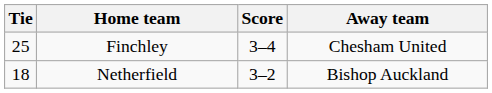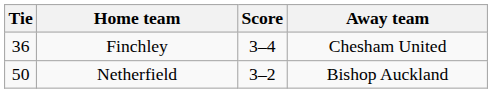Finchley | Tie: 25 -> 36
Netherfield | Tie: 18 -> 50
